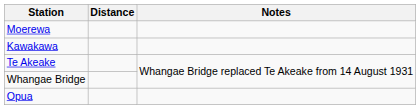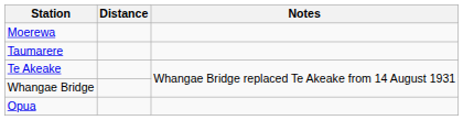- row: Kawakawa
+ row: Taumarere
